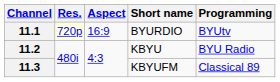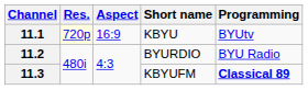11.1 | Short name: BYURDIO -> KBYU
11.2 | Short name: KBYU -> BYURDIO
11.3 | Programming: normal -> bold
